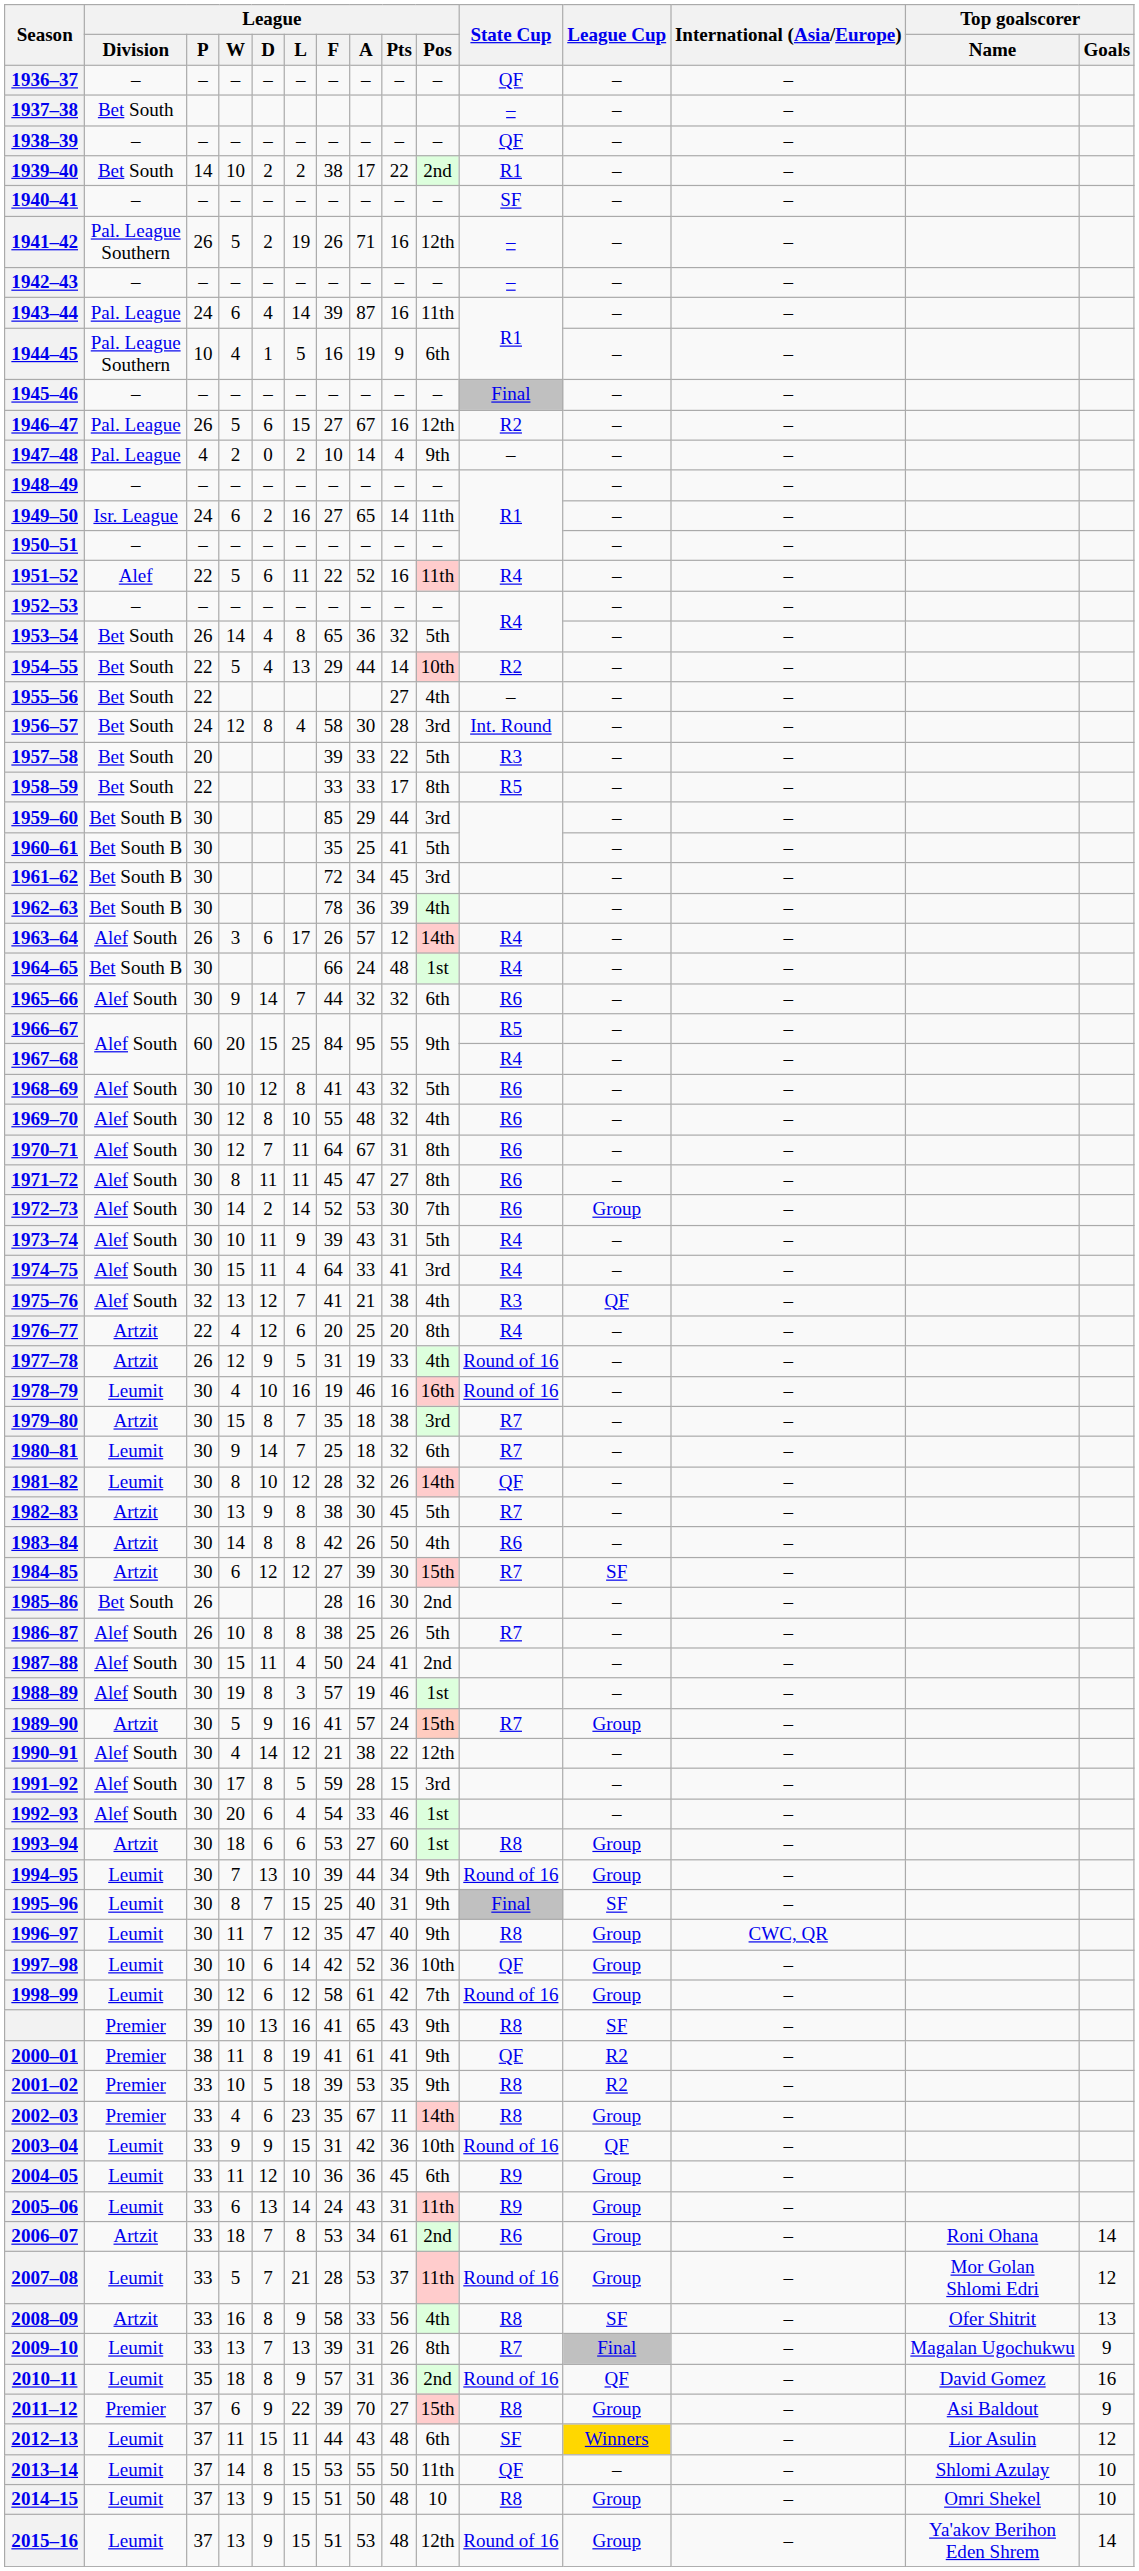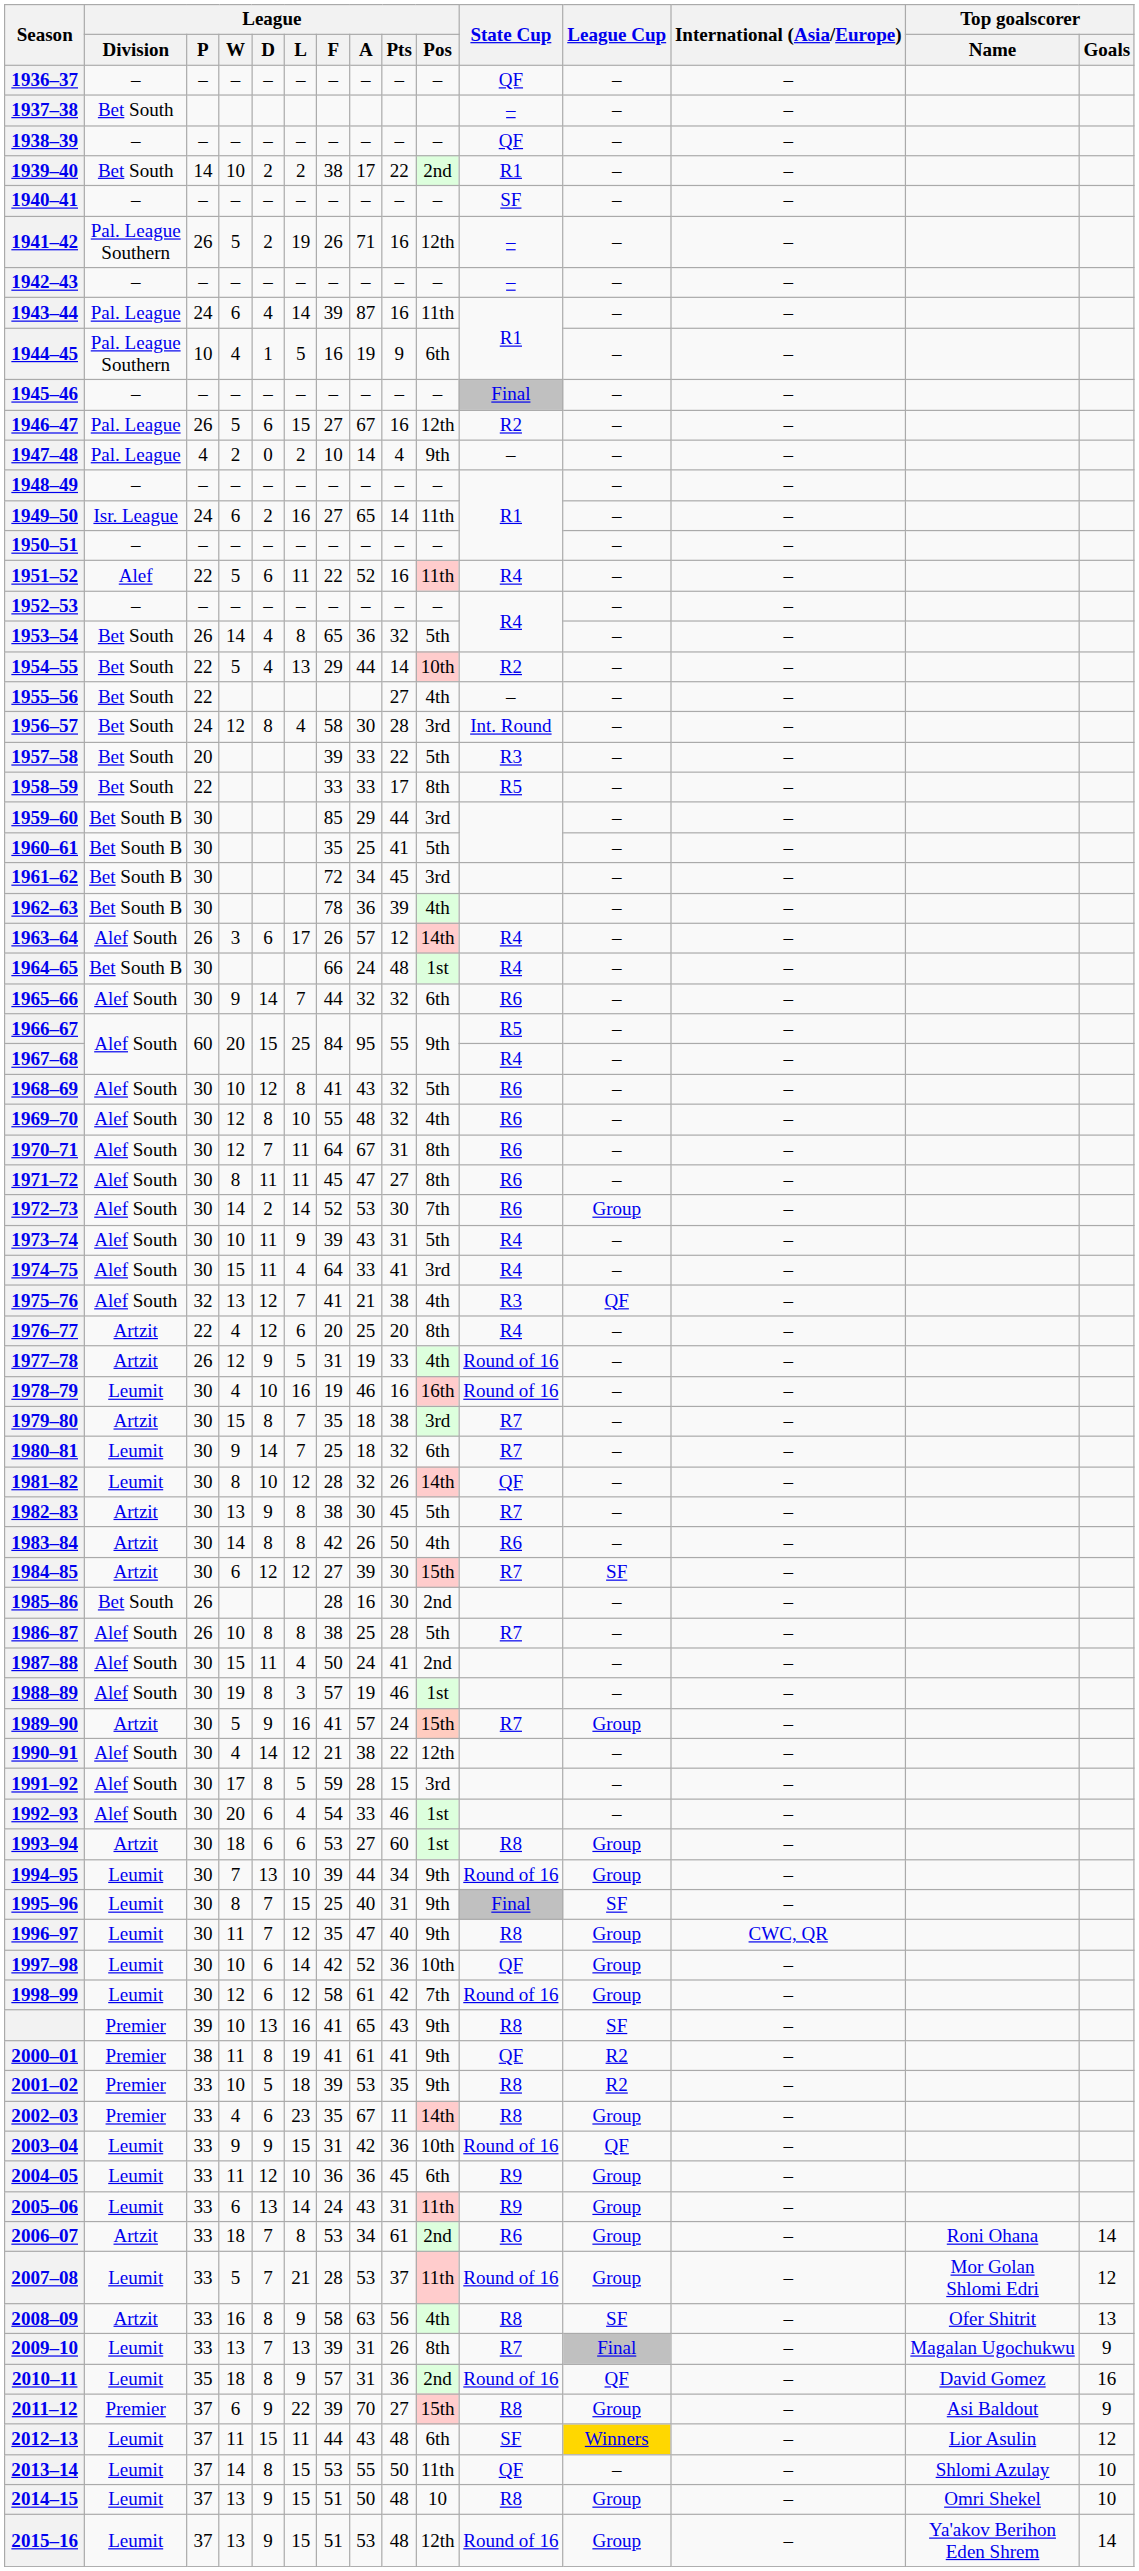1986–87 | League / Pts: 26 -> 28
2008–09 | League / A: 33 -> 63
